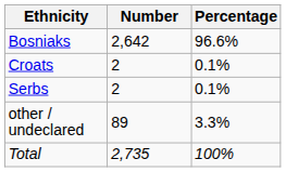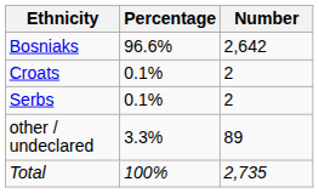columns swapped: Number <-> Percentage
